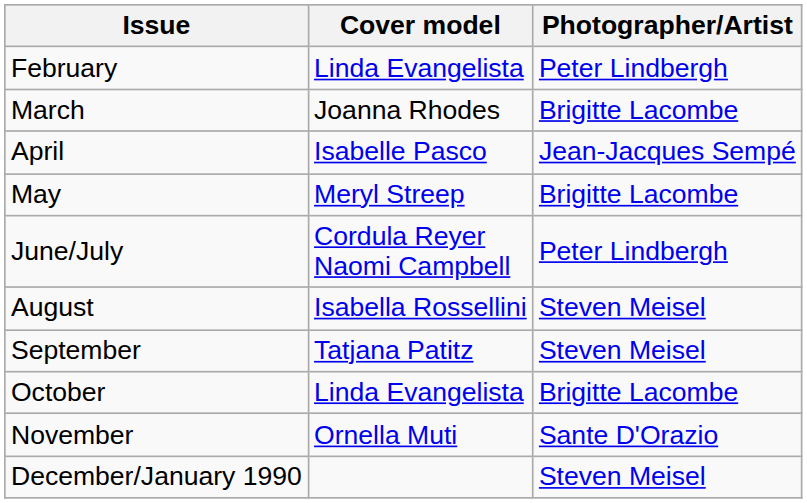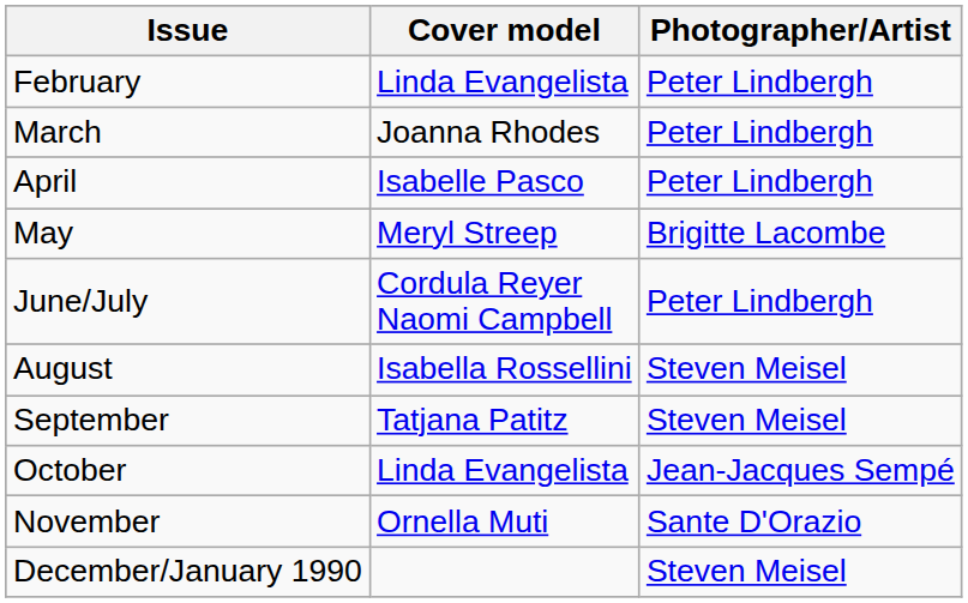March | Photographer/Artist: Brigitte Lacombe -> Peter Lindbergh
April | Photographer/Artist: Jean-Jacques Sempé -> Peter Lindbergh
October | Photographer/Artist: Brigitte Lacombe -> Jean-Jacques Sempé
